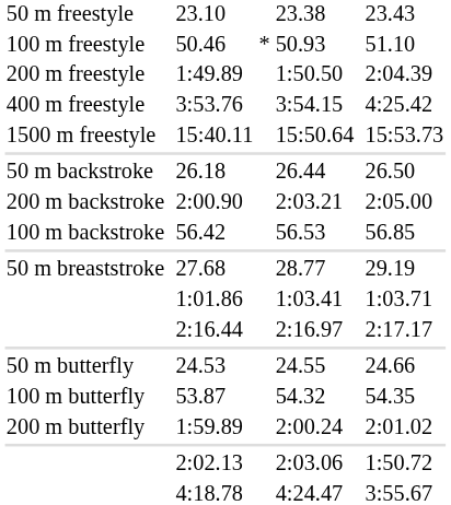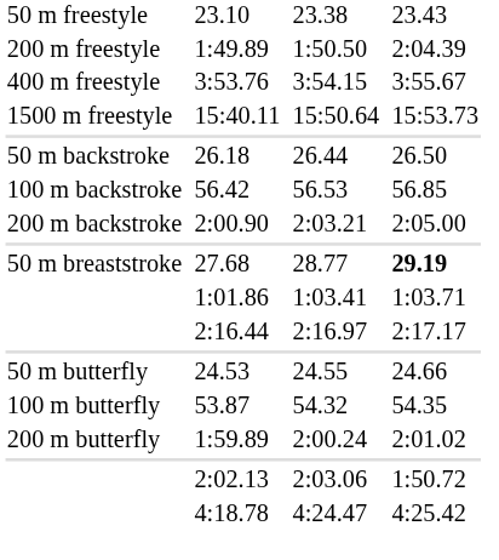- row: 100 m freestyle | 50.46 | * | 50.93 | 51.10
3:53.76 | column 7: 4:25.42 -> 3:55.67
rows swapped: 56.42 <-> 2:00.90
27.68 | column 7: normal -> bold
4:18.78 | column 7: 3:55.67 -> 4:25.42
